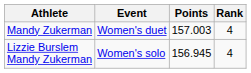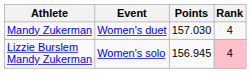Mandy Zukerman | Points: 157.003 -> 157.030
Lizzie Burslem Mandy Zukerman | Rank: no background -> pink background
